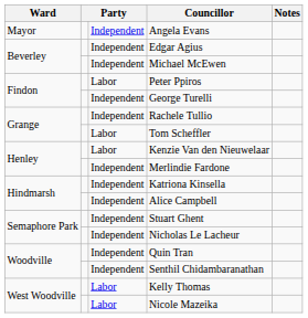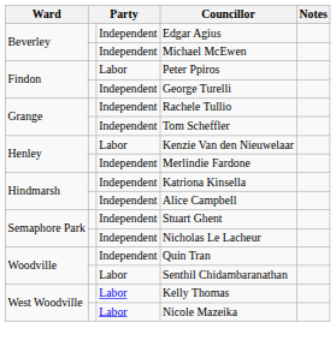- row: Mayor | Independent | Angela Evans
Tom Scheffler | column 3: Labor -> Independent
Senthil Chidambaranathan | column 3: Independent -> Labor
